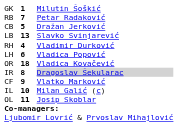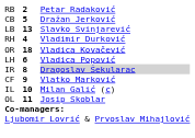- row: GK | 1 | Milutin Šoškić
RB | column 2: 7 -> 2
rows swapped: LH <-> OR
